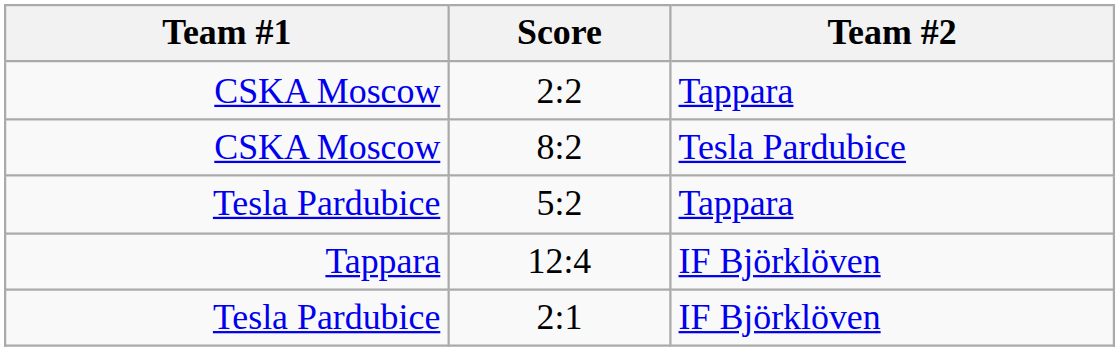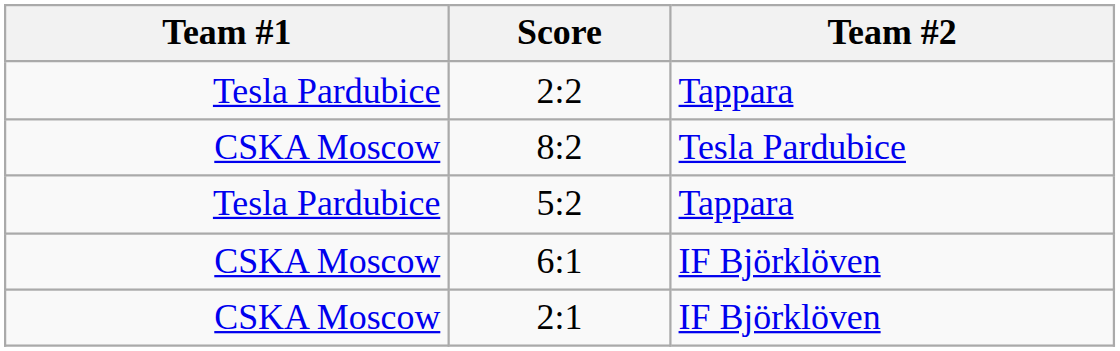2:2 | Team #1: CSKA Moscow -> Tesla Pardubice
+ row: CSKA Moscow | 6:1 | IF Björklöven
- row: Tappara | 12:4 | IF Björklöven
2:1 | Team #1: Tesla Pardubice -> CSKA Moscow
